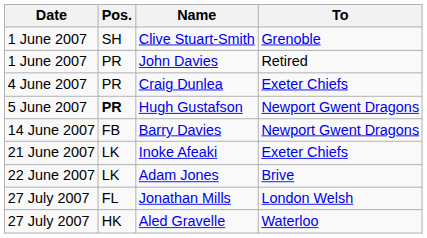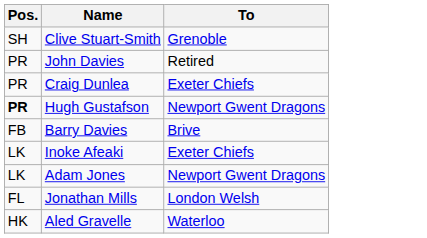- column: Date | 1 June 2007 | 1 June 2007 | 4 June 2007 | 5 June 2007 | 14 June 2007 | 21 June 2007 | 22 June 2007 | 27 July 2007 | 27 July 2007
Barry Davies | To: Newport Gwent Dragons -> Brive
Adam Jones | To: Brive -> Newport Gwent Dragons
